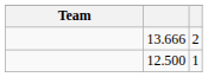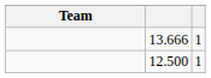13.666 | column 3: 2 -> 1
